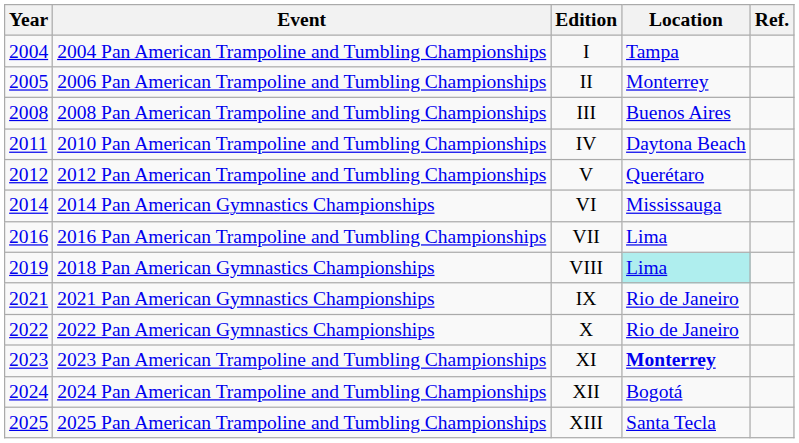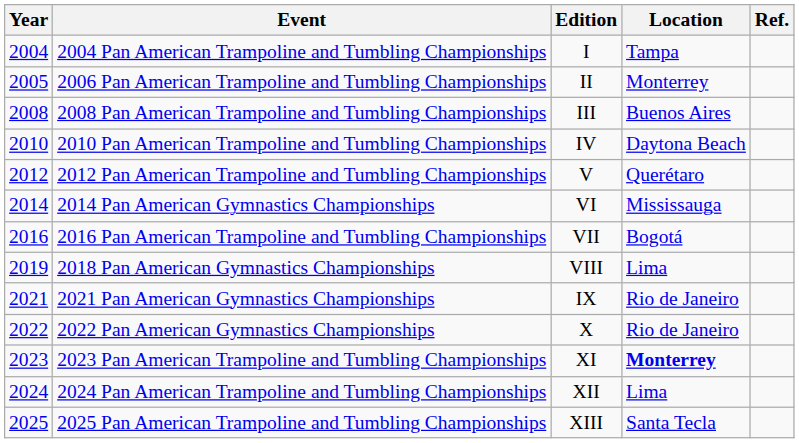2010 Pan American Trampoline and Tumbling Championships | Year: 2011 -> 2010
2016 Pan American Trampoline and Tumbling Championships | Location: Lima -> Bogotá
2018 Pan American Gymnastics Championships | Location: paleturquoise background -> no background
2024 Pan American Trampoline and Tumbling Championships | Location: Bogotá -> Lima
